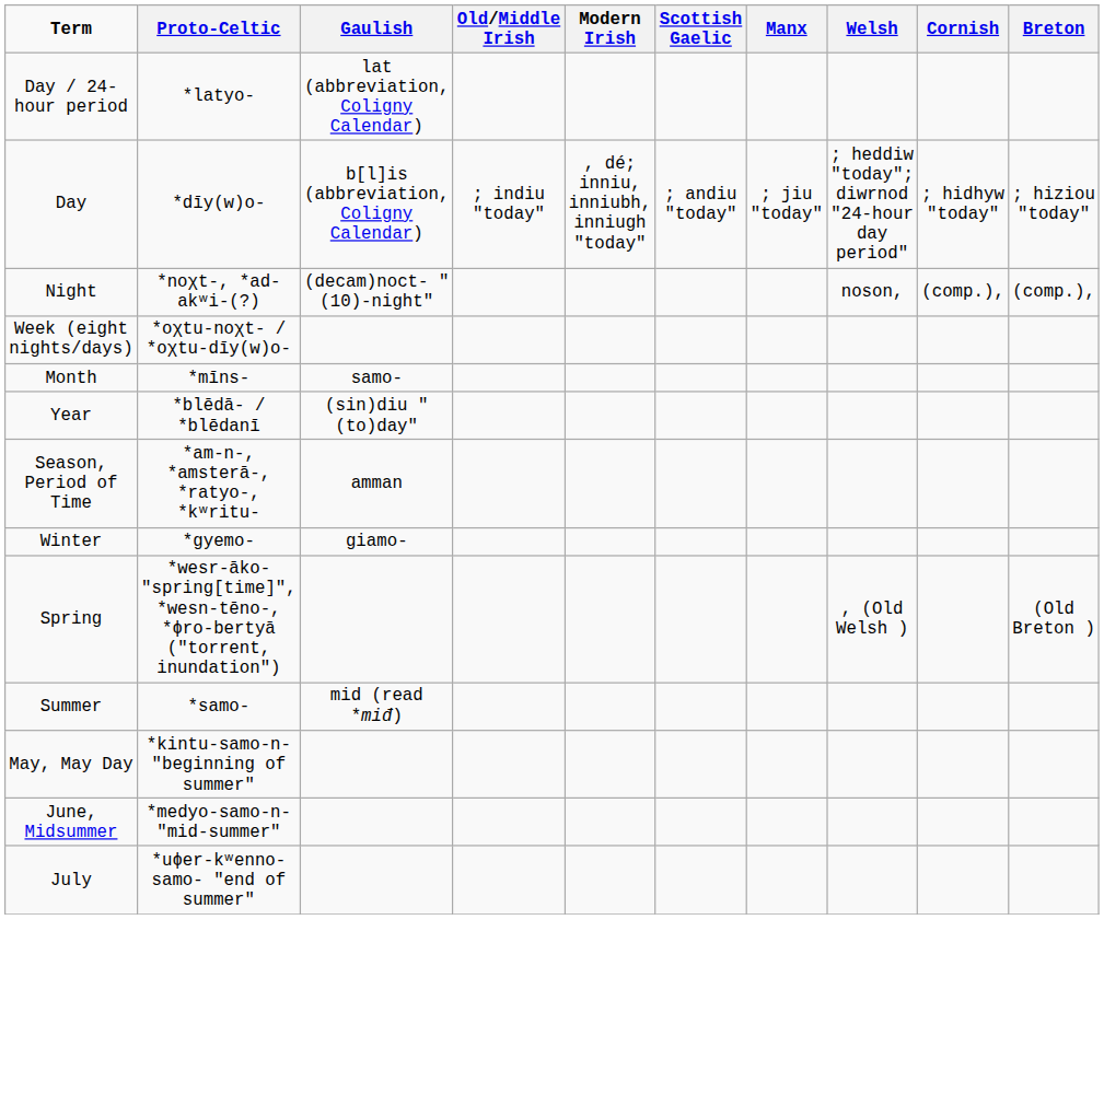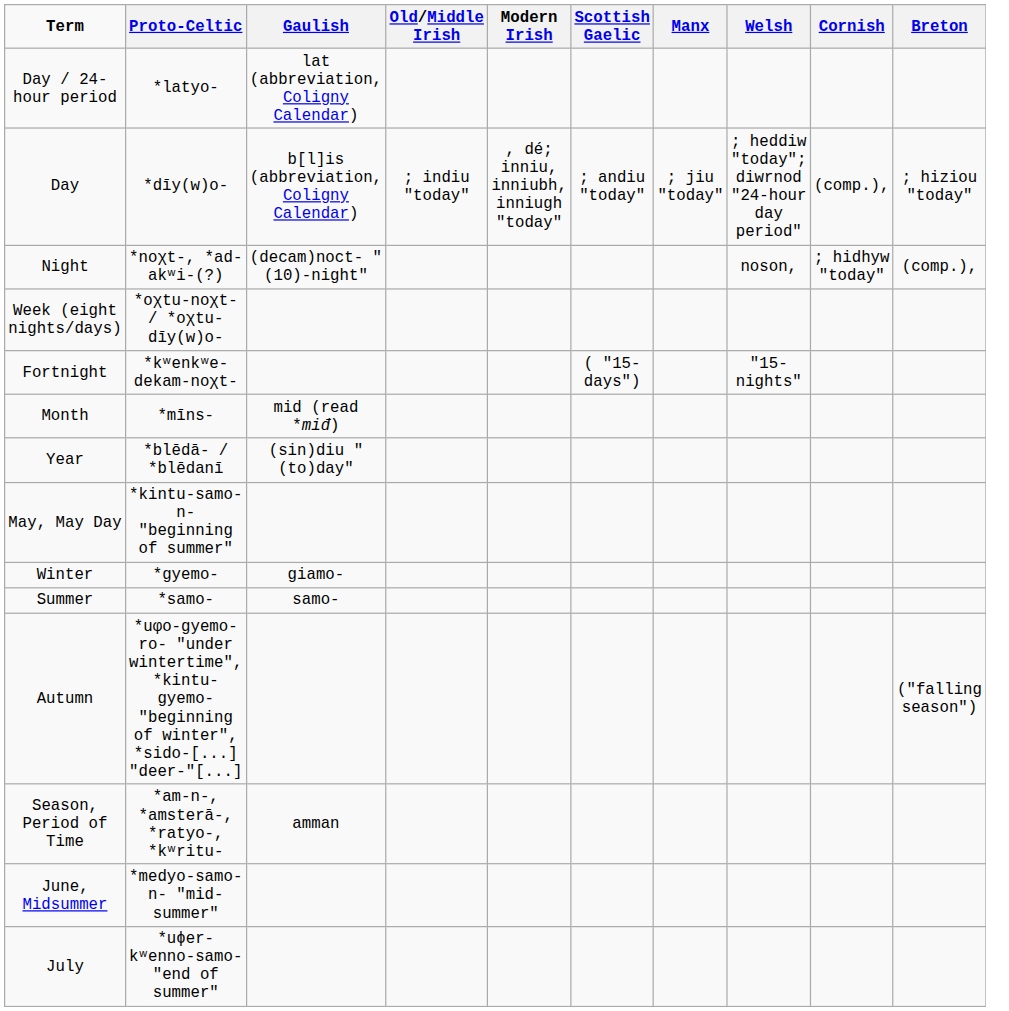Day | Cornish: ; hidhyw "today" -> (comp.),
Night | Cornish: (comp.), -> ; hidhyw "today"
+ row: Fortnight | *kʷenkʷe-dekam-noχt- | ( "15-days") | "15-nights"
Month | Gaulish: samo- -> mid (read *miđ)
rows swapped: Season, Period of Time <-> May, May Day
- row: Spring | *wesr-āko- "spring[time]", *wesn-tēno-, *ɸro-bertyā ("torrent, inundation") | , (Old Welsh ) | (Old Breton )
Summer | Gaulish: mid (read *miđ) -> samo-
+ row: Autumn | *uφo-gyemo-ro- "under wintertime", *kintu-gyemo- "beginning of winter", *sido-[...] "deer-"[...] | ("falling season")
